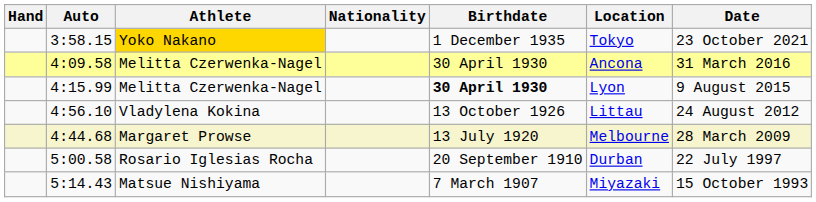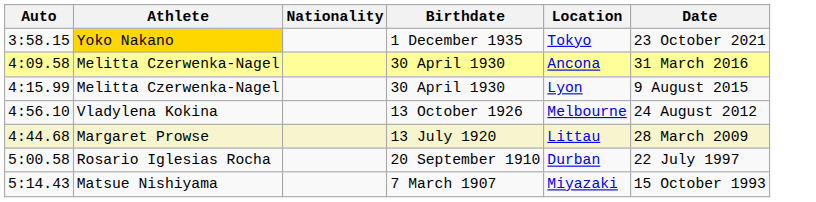- column: Hand
4:15.99 | Birthdate: bold -> normal
4:56.10 | Location: Littau -> Melbourne
4:44.68 | Location: Melbourne -> Littau
